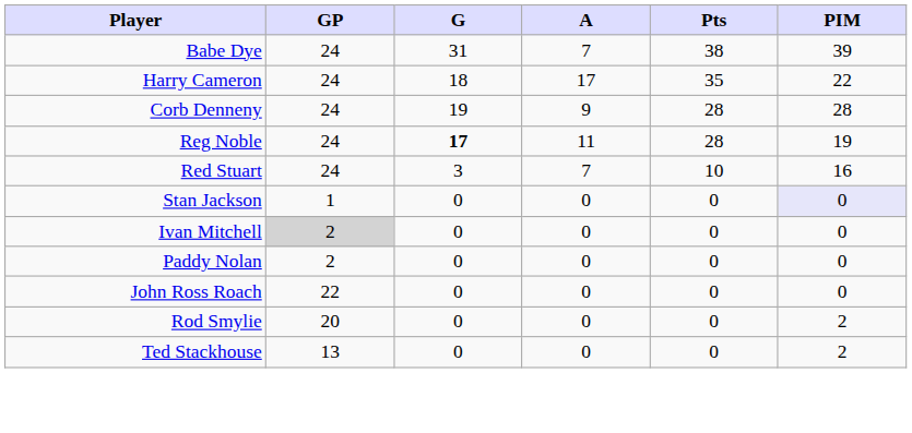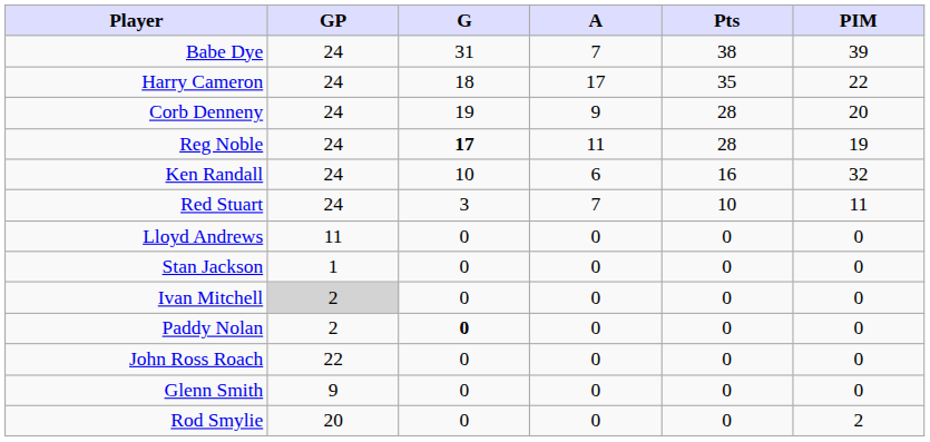Corb Denneny | PIM: 28 -> 20
+ row: Ken Randall | 24 | 10 | 6 | 16 | 32
Red Stuart | PIM: 16 -> 11
+ row: Lloyd Andrews | 11 | 0 | 0 | 0 | 0
Stan Jackson | PIM: lavender background -> no background
Paddy Nolan | G: normal -> bold
+ row: Glenn Smith | 9 | 0 | 0 | 0 | 0
- row: Ted Stackhouse | 13 | 0 | 0 | 0 | 2
